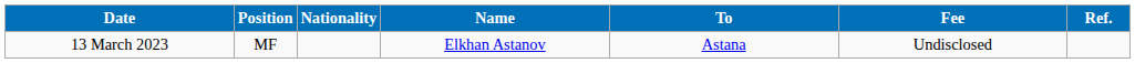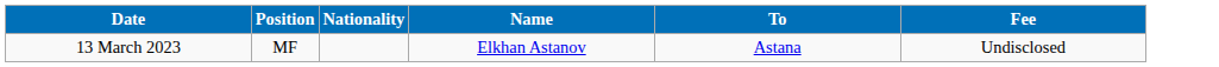- column: Ref.
